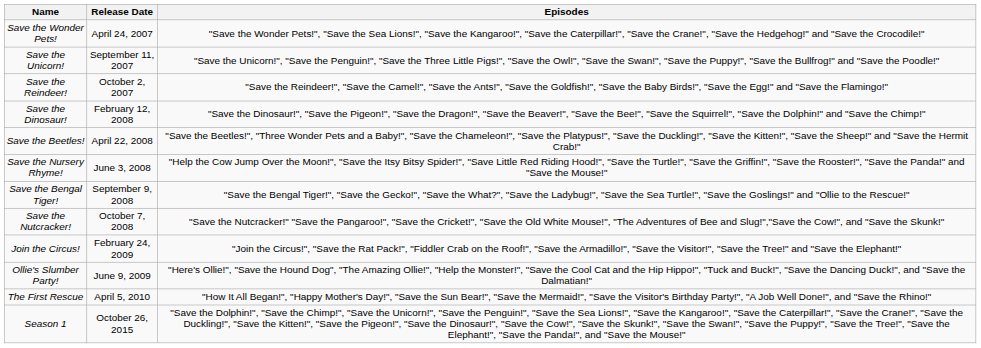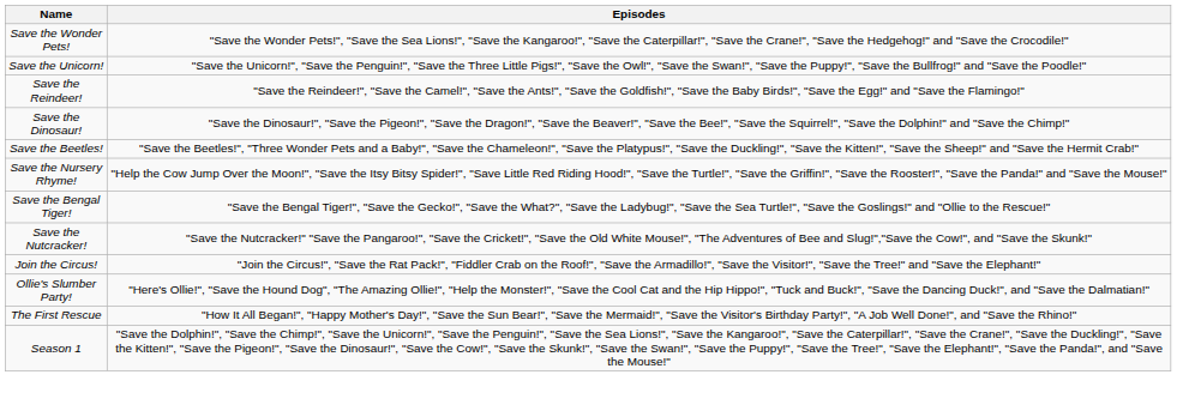- column: Release Date | April 24, 2007 | September 11, 2007 | October 2, 2007 | February 12, 2008 | April 22, 2008 | June 3, 2008 | September 9, 2008 | October 7, 2008 | February 24, 2009 | June 9, 2009 | April 5, 2010 | October 26, 2015
